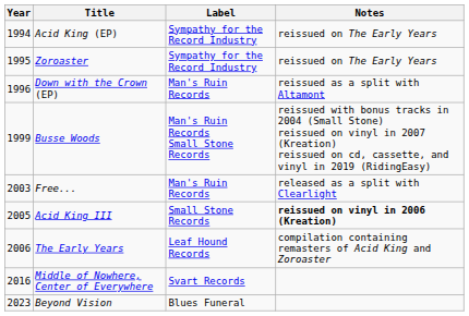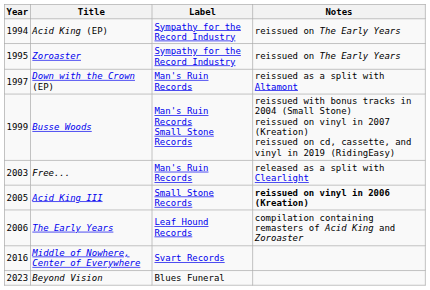Down with the Crown (EP) | Year: 1996 -> 1997
